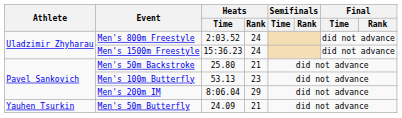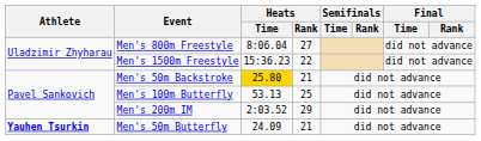Men's 800m Freestyle | Heats / Time: 2:03.52 -> 8:06.04
Men's 800m Freestyle | Heats / Rank: 24 -> 27
Men's 1500m Freestyle | Heats / Rank: 24 -> 22
Men's 50m Backstroke | Heats / Time: no background -> gold background
Men's 100m Butterfly | Heats / Rank: 23 -> 25
Men's 200m IM | Heats / Time: 8:06.04 -> 2:03.52
Men's 50m Butterfly | Athlete: normal -> bold
